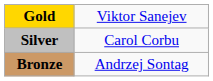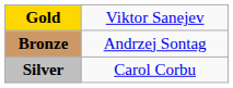rows swapped: Silver <-> Bronze
